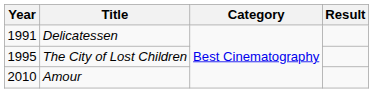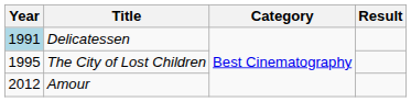Delicatessen | Year: no background -> lightblue background
Amour | Year: 2010 -> 2012
